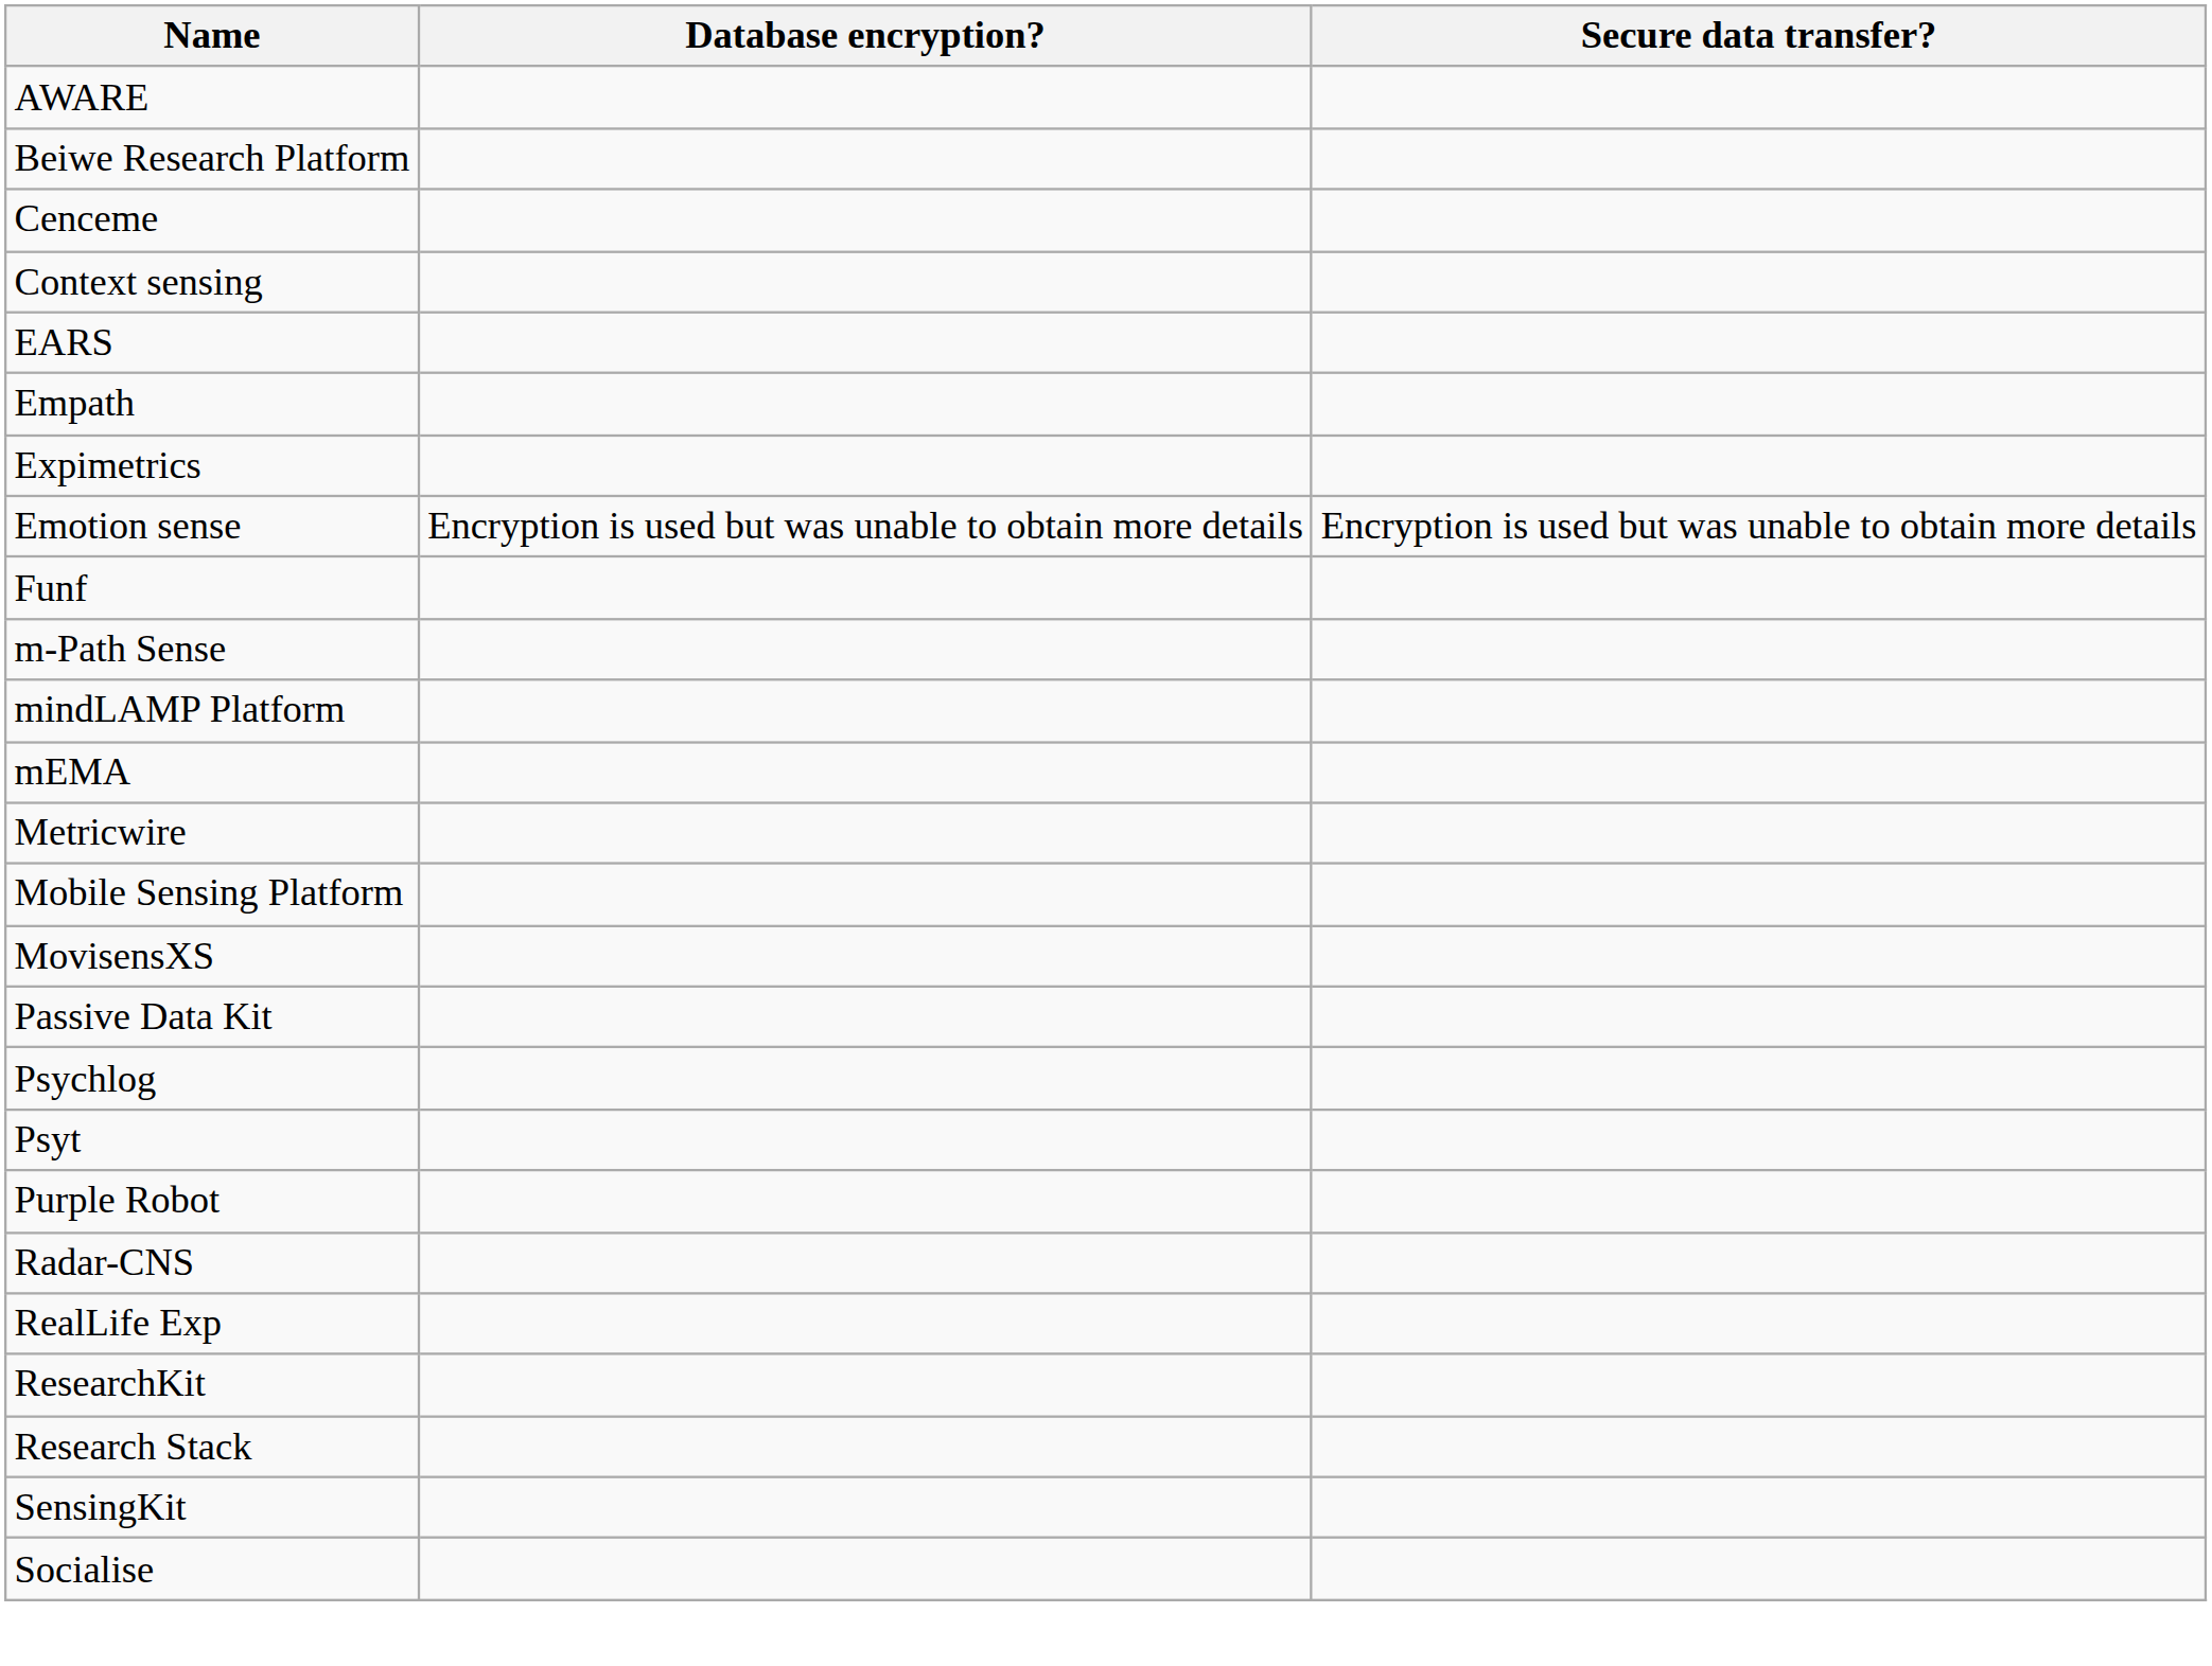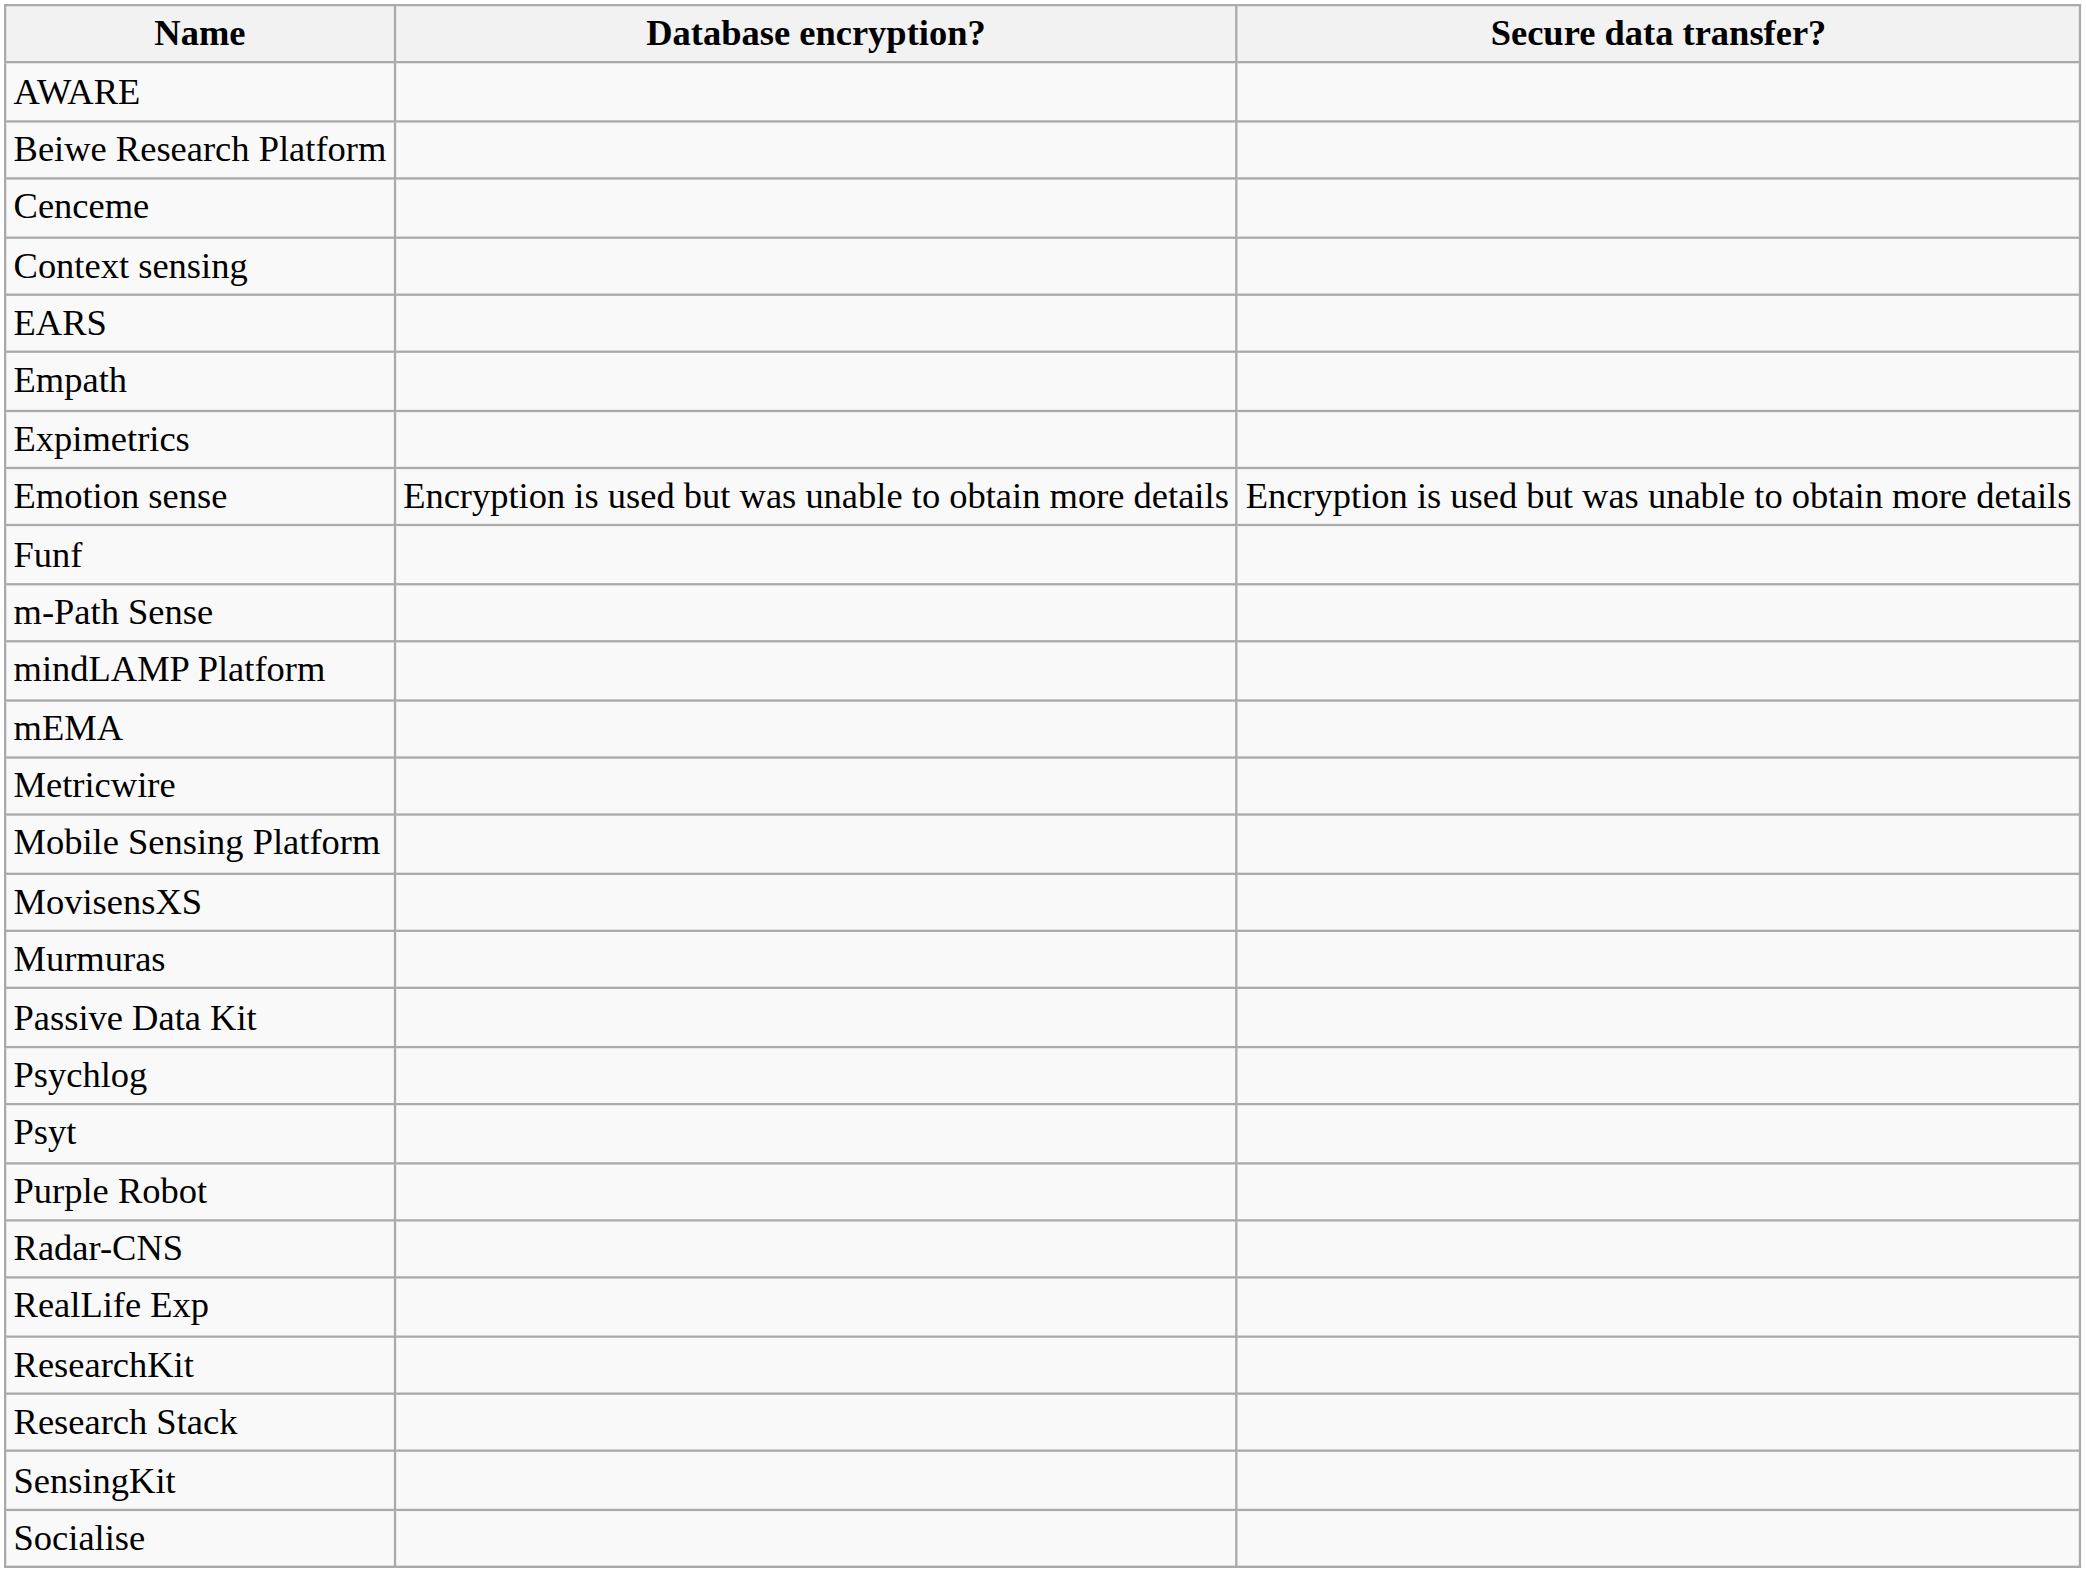+ row: Murmuras
